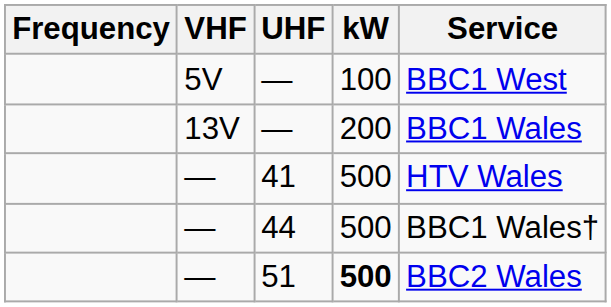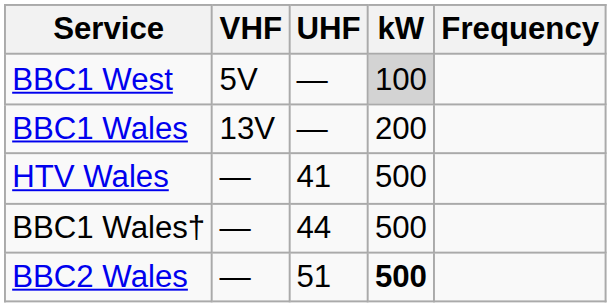columns swapped: Frequency <-> Service
5V / — | kW: no background -> lightgrey background
